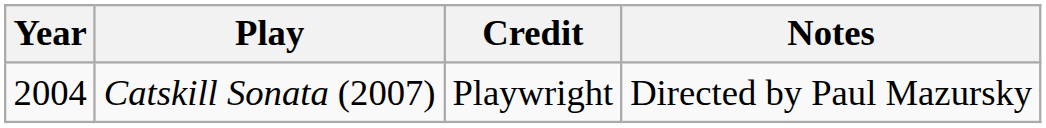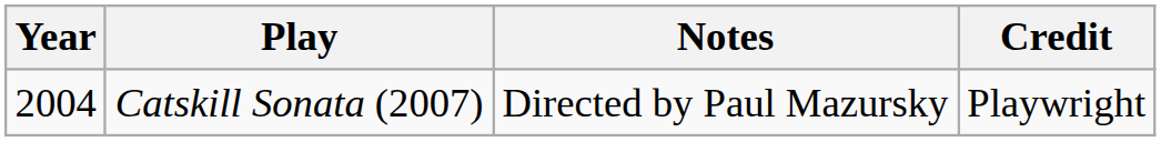columns swapped: Credit <-> Notes
